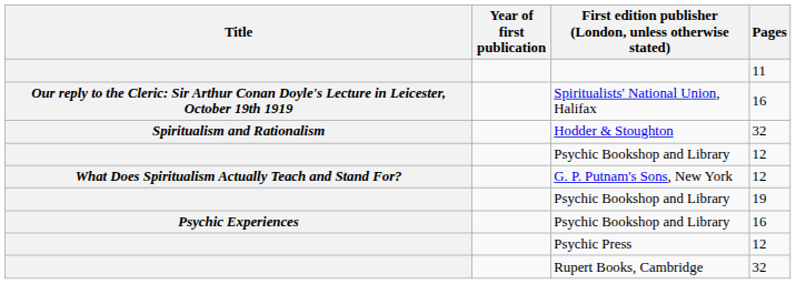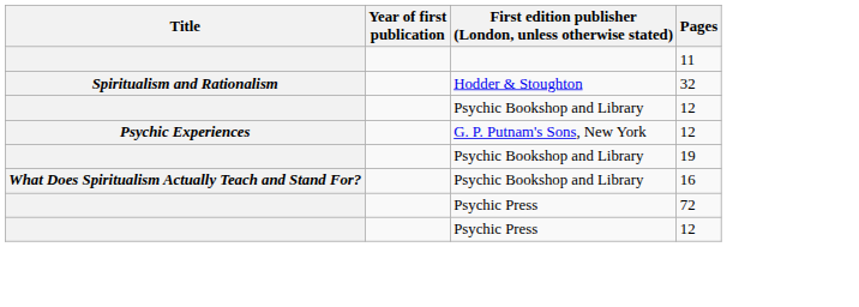- row: Our reply to the Cleric: Sir Arthur Conan Doyle's Lecture in Leicester, October 19th 1919 | Spiritualists' National Union, Halifax | 16
G. P. Putnam's Sons, New York | Title: What Does Spiritualism Actually Teach and Stand For? -> Psychic Experiences
Psychic Bookshop and Library / 16 | Title: Psychic Experiences -> What Does Spiritualism Actually Teach and Stand For?
+ row: Psychic Press | 72
- row: Rupert Books, Cambridge | 32
